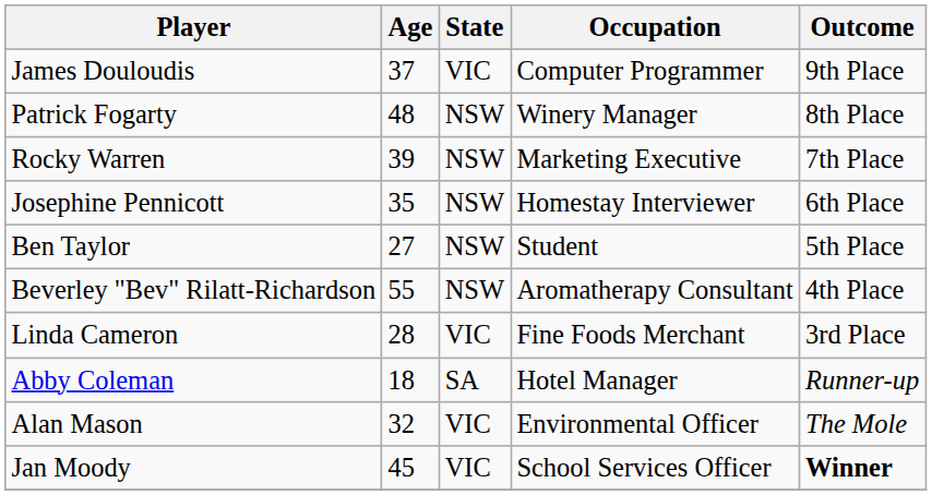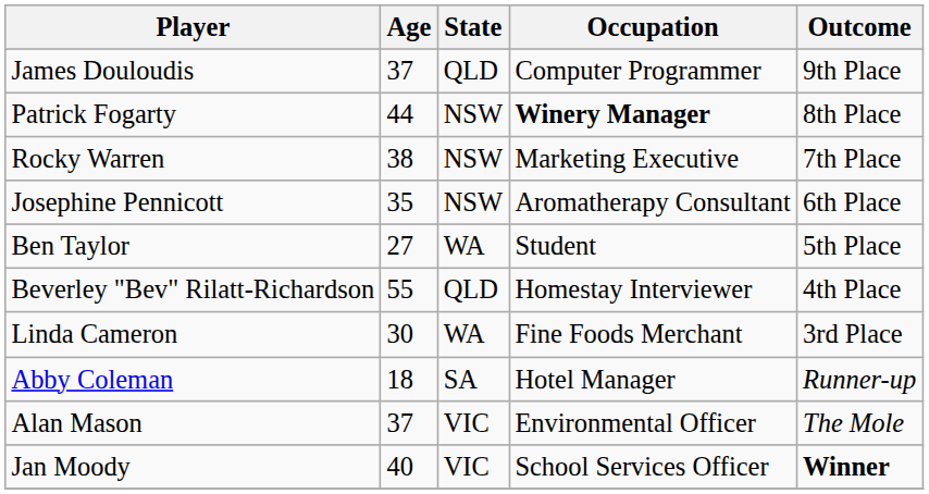James Douloudis | State: VIC -> QLD
Patrick Fogarty | Age: 48 -> 44
Patrick Fogarty | Occupation: normal -> bold
Rocky Warren | Age: 39 -> 38
Josephine Pennicott | Occupation: Homestay Interviewer -> Aromatherapy Consultant
Ben Taylor | State: NSW -> WA
Beverley "Bev" Rilatt-Richardson | State: NSW -> QLD
Beverley "Bev" Rilatt-Richardson | Occupation: Aromatherapy Consultant -> Homestay Interviewer
Linda Cameron | Age: 28 -> 30
Linda Cameron | State: VIC -> WA
Alan Mason | Age: 32 -> 37
Jan Moody | Age: 45 -> 40
